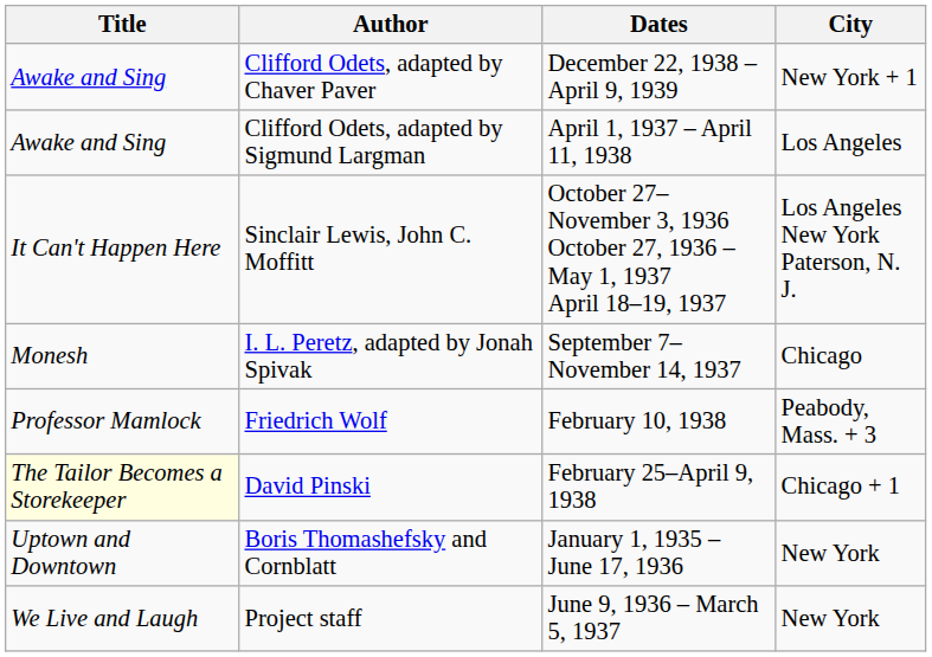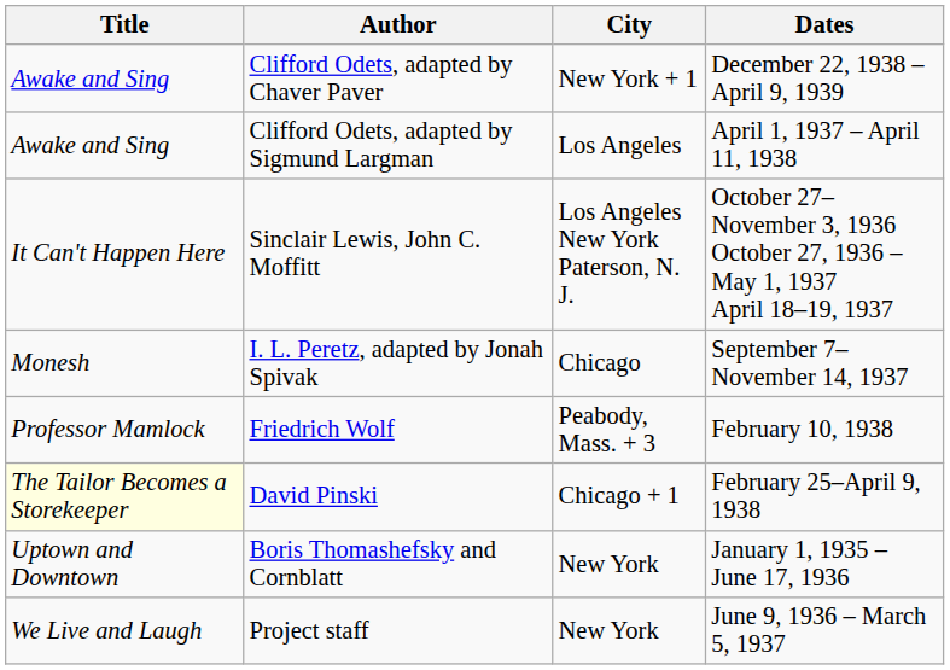columns swapped: City <-> Dates
